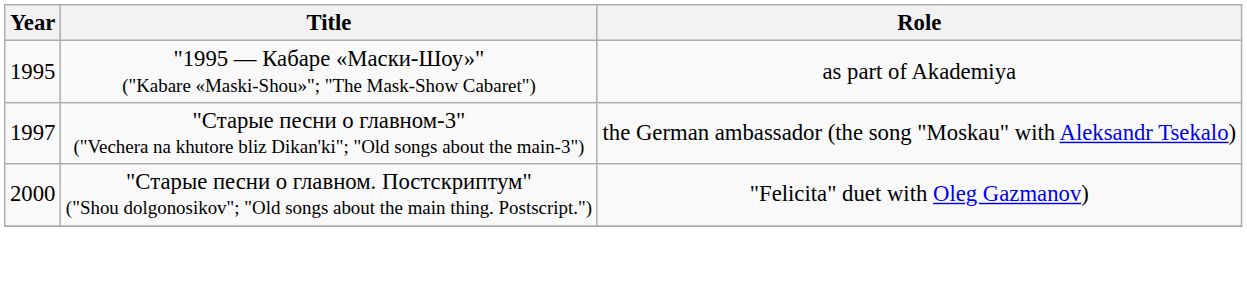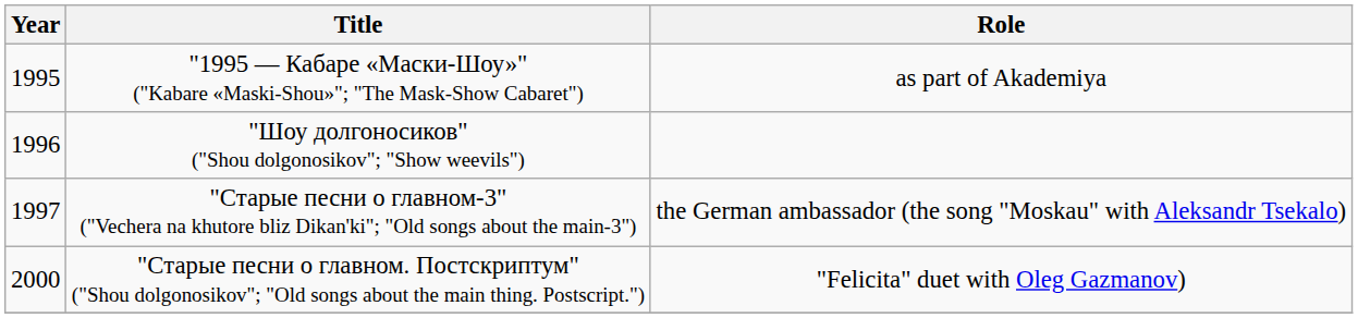+ row: 1996 | "Шоу долгоносиков" ("Shou dolgonosikov"; "Show weevils")
